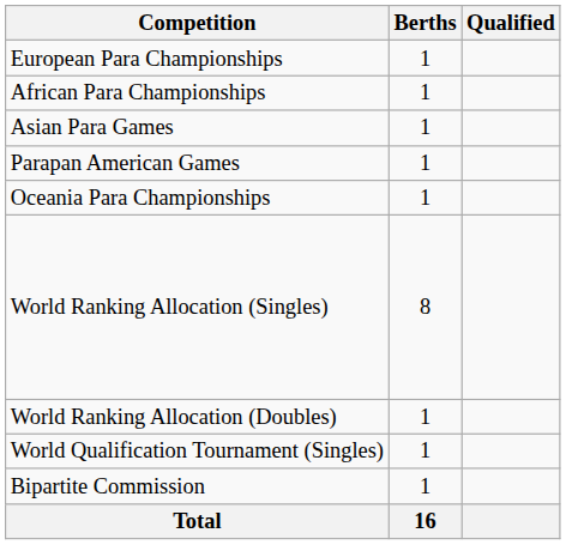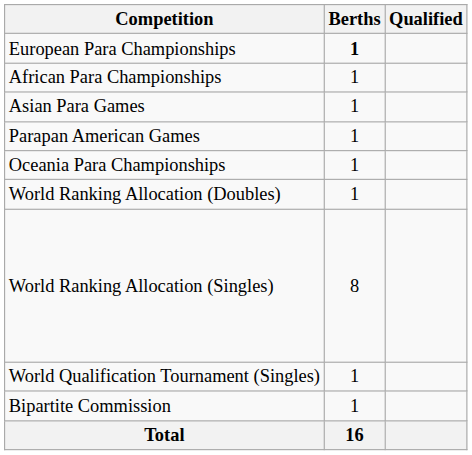European Para Championships | Berths: normal -> bold
rows swapped: World Ranking Allocation (Singles) <-> World Ranking Allocation (Doubles)
